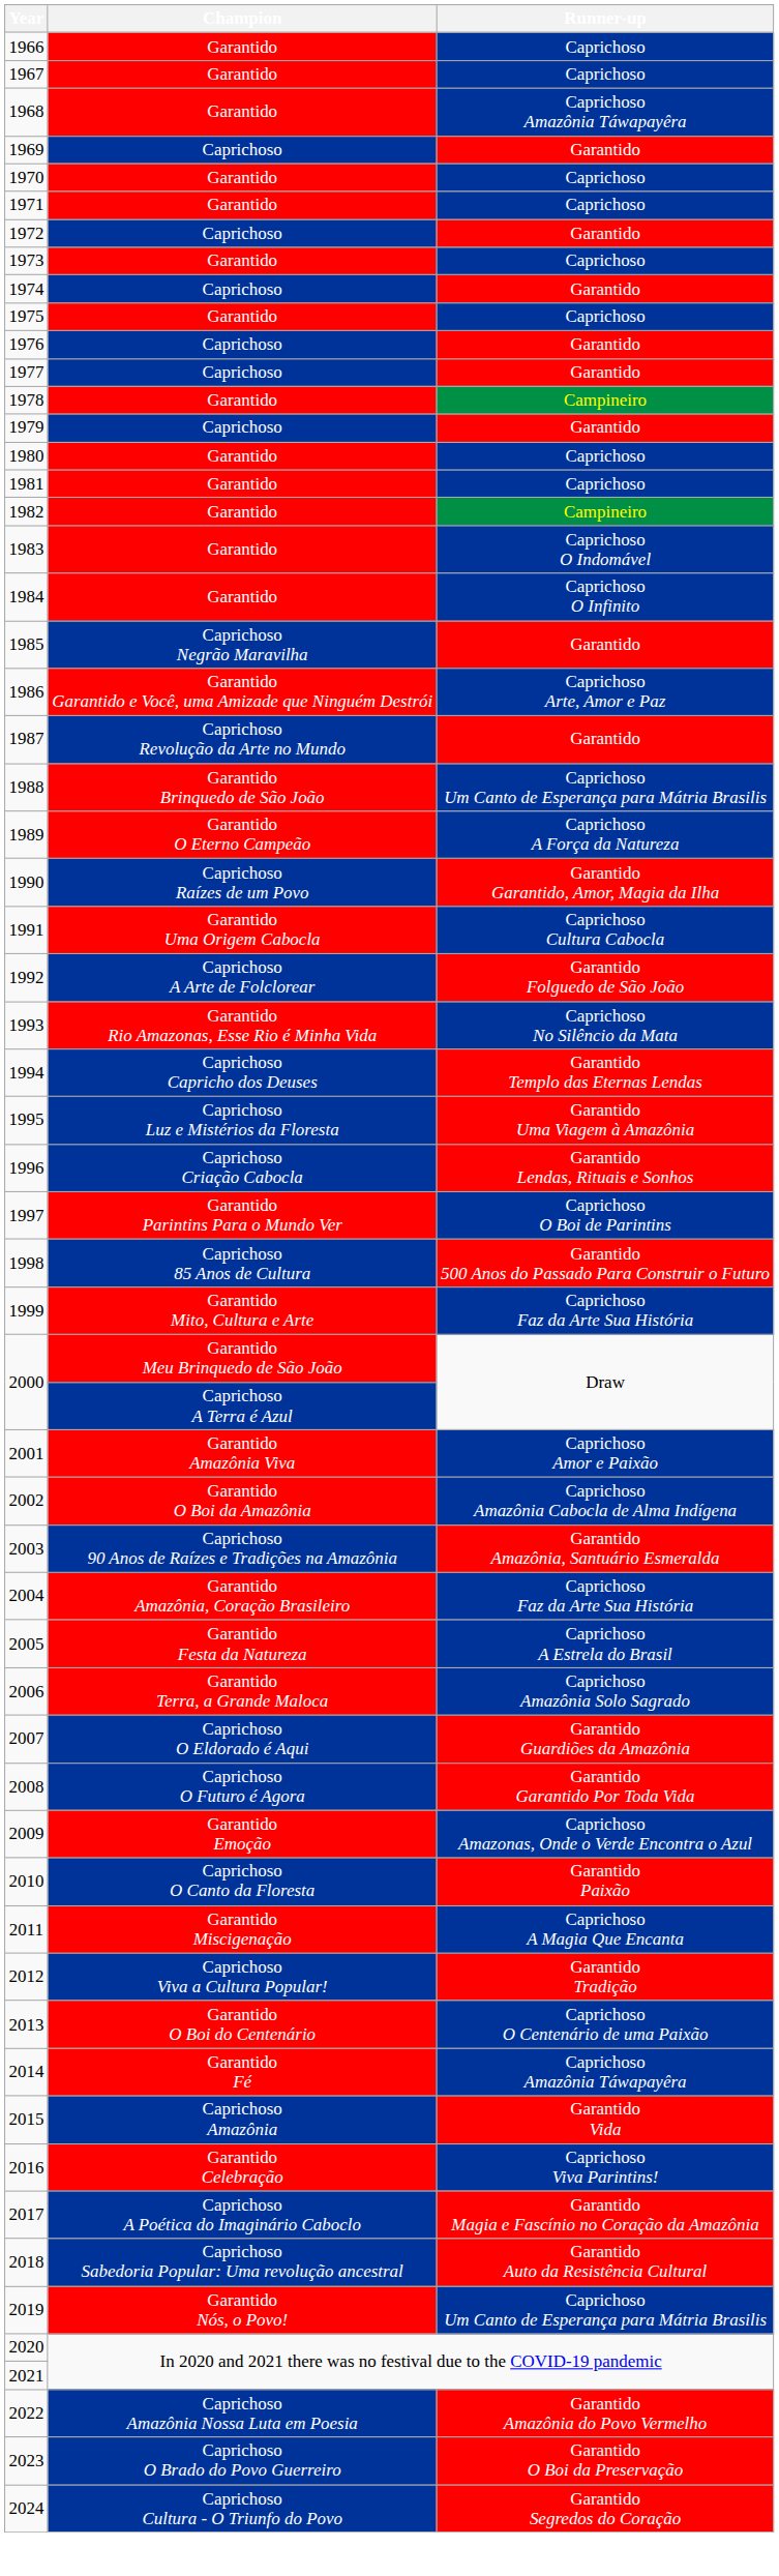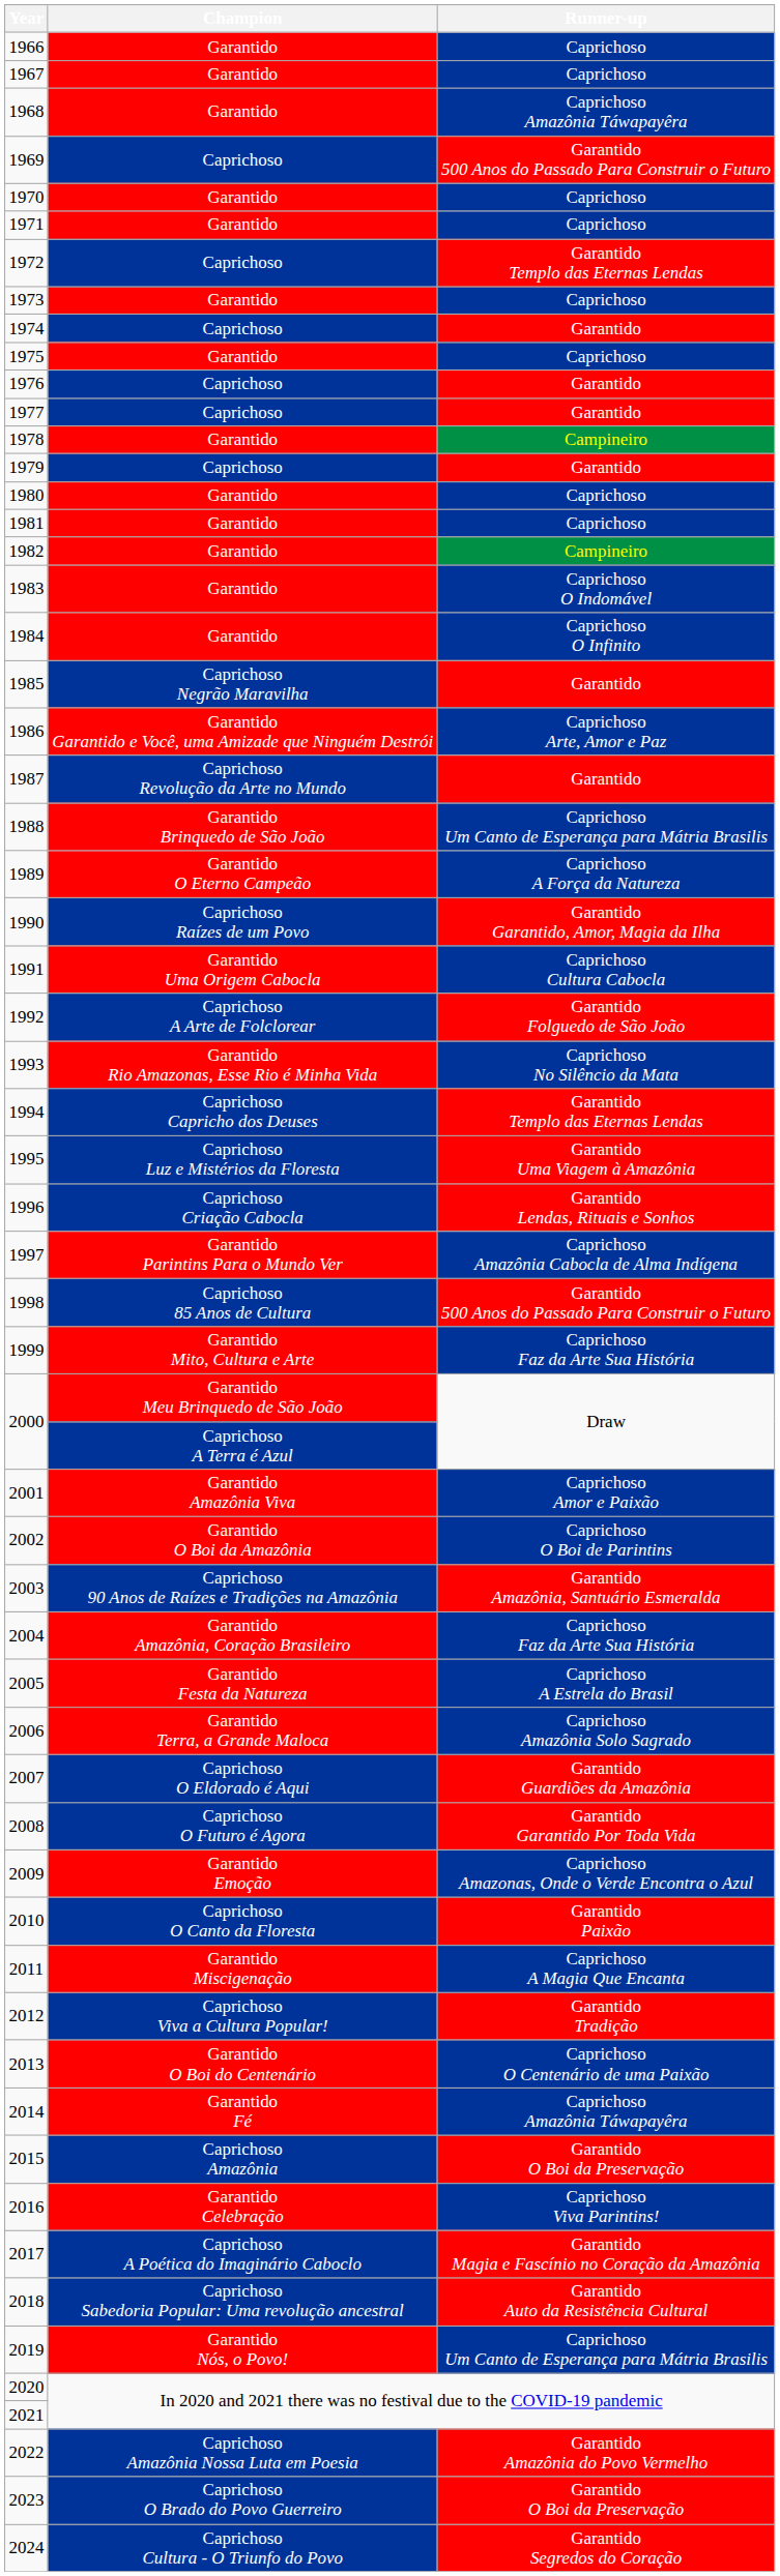1969 | Runner-up: Garantido -> Garantido 500 Anos do Passado Para Construir o Futuro
1972 | Runner-up: Garantido -> Garantido Templo das Eternas Lendas
1997 | Runner-up: Caprichoso O Boi de Parintins -> Caprichoso Amazônia Cabocla de Alma Indígena
2002 | Runner-up: Caprichoso Amazônia Cabocla de Alma Indígena -> Caprichoso O Boi de Parintins
2015 | Runner-up: Garantido Vida -> Garantido O Boi da Preservação
